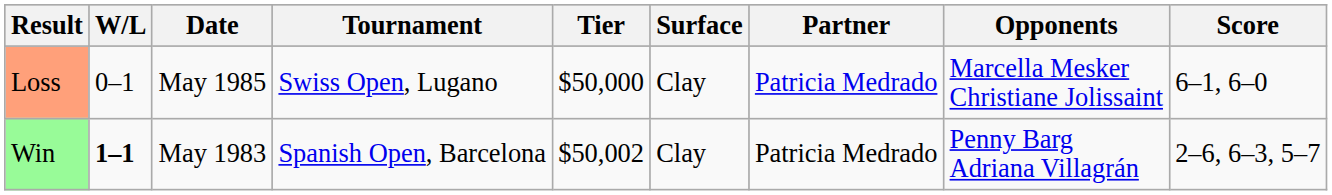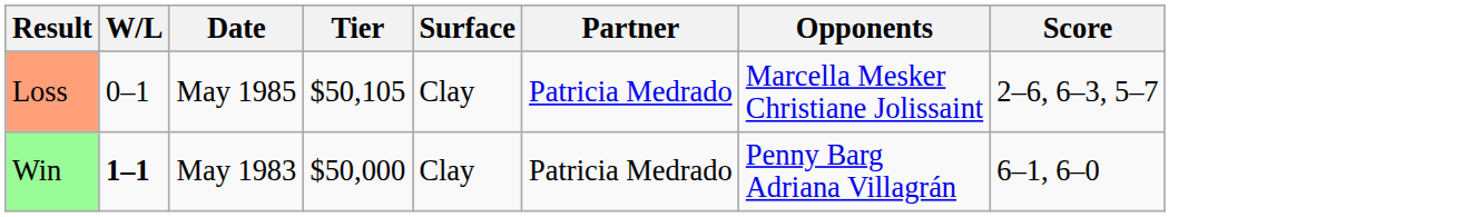- column: Tournament | Swiss Open, Lugano | Spanish Open, Barcelona
Loss | Tier: $50,000 -> $50,105
Loss | Score: 6–1, 6–0 -> 2–6, 6–3, 5–7
Win | Tier: $50,002 -> $50,000
Win | Score: 2–6, 6–3, 5–7 -> 6–1, 6–0
